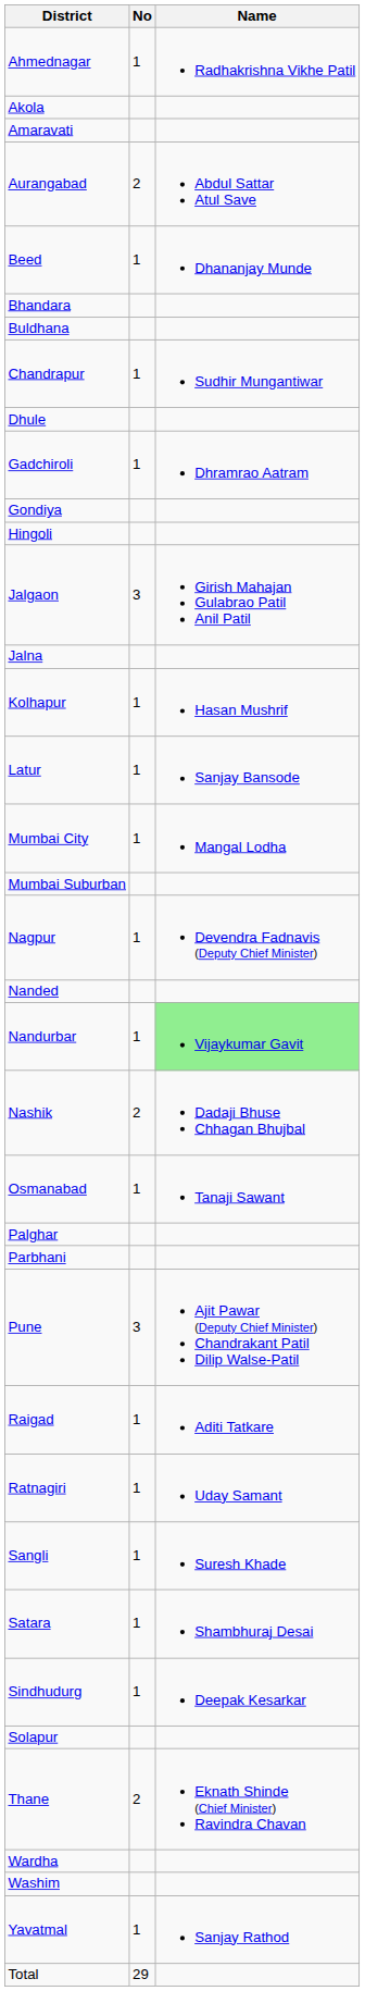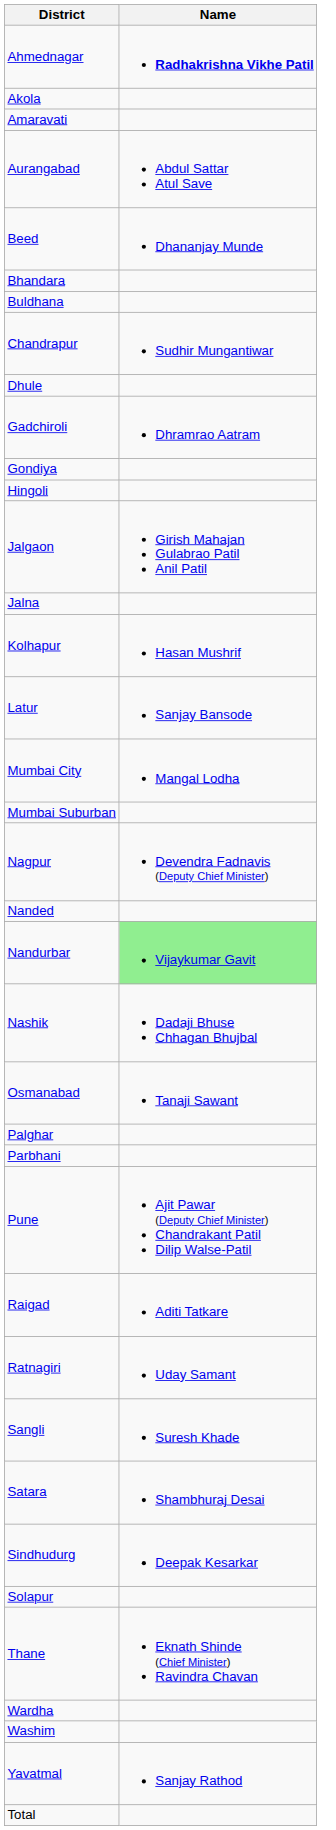- column: No | 1 | 2 | 1 | 1 | 1 | 3 | 1 | 1 | 1 | 1 | 1 | 2 | 1 | 3 | 1 | 1 | 1 | 1 | 1 | 2 | 1 | 29
Ahmednagar | Name: normal -> bold
